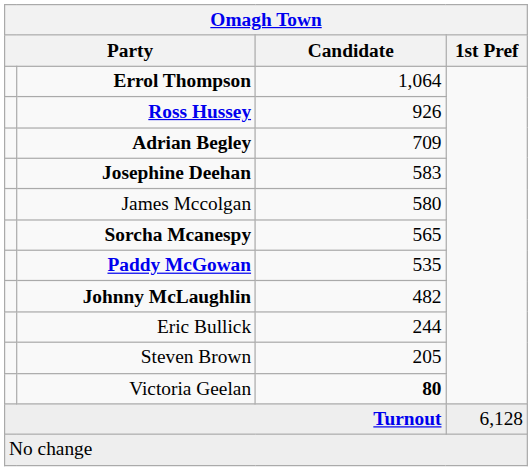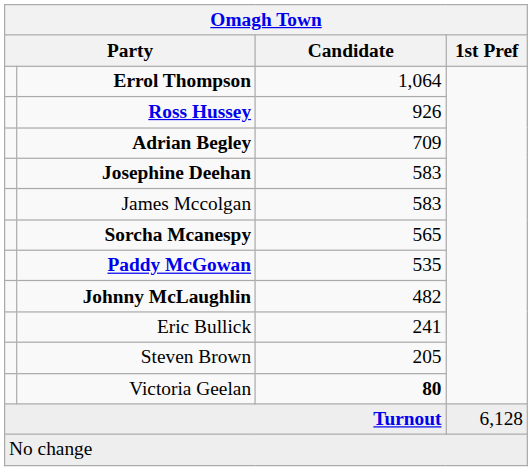James Mccolgan | Candidate: 580 -> 583
Eric Bullick | Candidate: 244 -> 241
